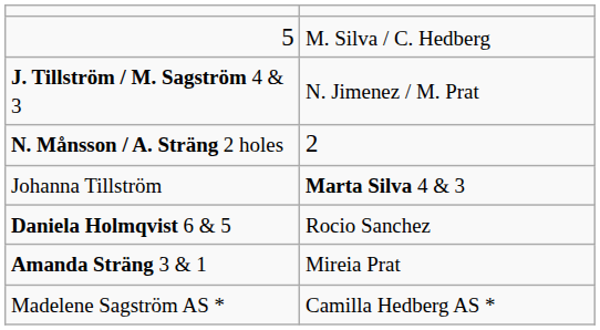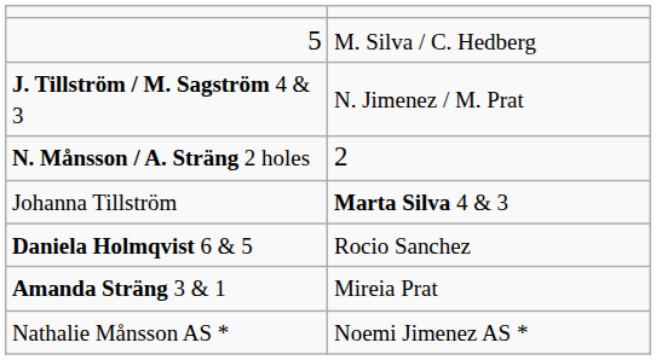+ row: Nathalie Månsson AS * | Noemi Jimenez AS *
- row: Madelene Sagström AS * | Camilla Hedberg AS *
